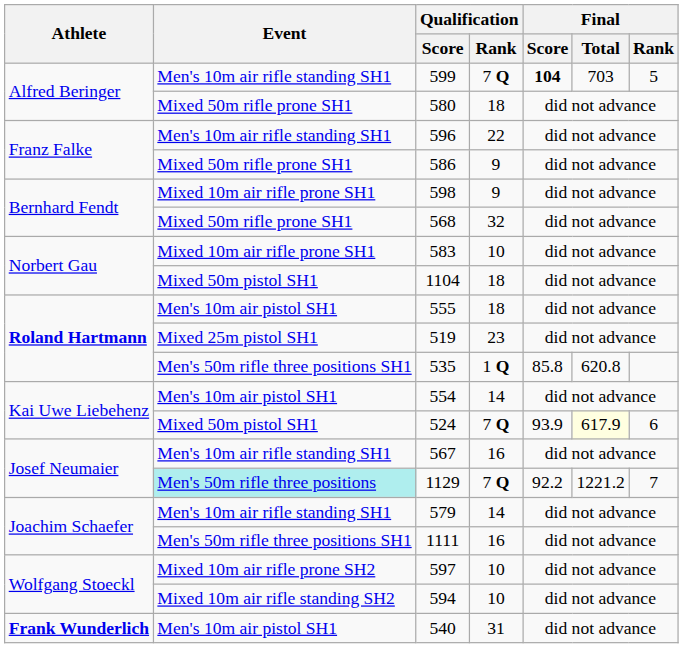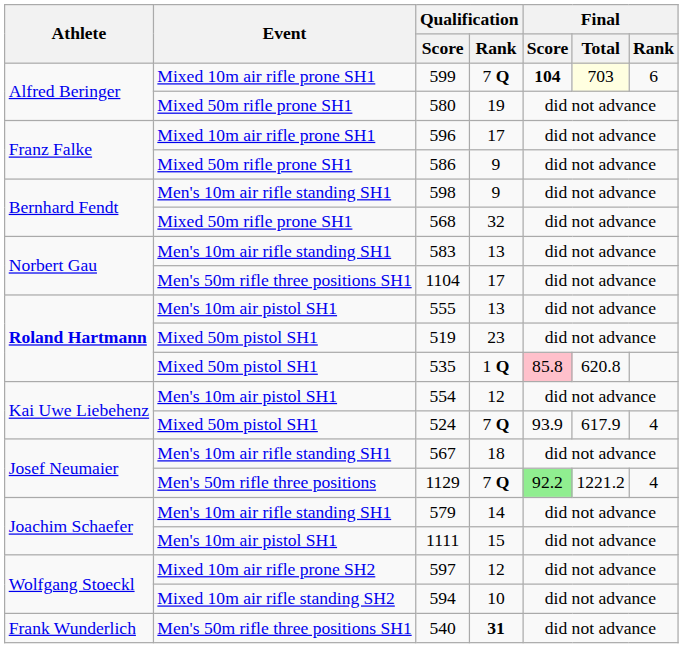599 | Event: Men's 10m air rifle standing SH1 -> Mixed 10m air rifle prone SH1
599 | Final / Total: no background -> lightyellow background
599 | Final / Rank: 5 -> 6
580 | Qualification / Rank: 18 -> 19
596 | Event: Men's 10m air rifle standing SH1 -> Mixed 10m air rifle prone SH1
596 | Qualification / Rank: 22 -> 17
598 | Event: Mixed 10m air rifle prone SH1 -> Men's 10m air rifle standing SH1
583 | Event: Mixed 10m air rifle prone SH1 -> Men's 10m air rifle standing SH1
583 | Qualification / Rank: 10 -> 13
1104 | Event: Mixed 50m pistol SH1 -> Men's 50m rifle three positions SH1
1104 | Qualification / Rank: 18 -> 17
555 | Qualification / Rank: 18 -> 13
519 | Event: Mixed 25m pistol SH1 -> Mixed 50m pistol SH1
535 | Event: Men's 50m rifle three positions SH1 -> Mixed 50m pistol SH1
535 | Final / Score: no background -> pink background
554 | Qualification / Rank: 14 -> 12
524 | Final / Total: lightyellow background -> no background
524 | Final / Rank: 6 -> 4
567 | Qualification / Rank: 16 -> 18
1129 | Event: paleturquoise background -> no background
1129 | Final / Score: no background -> lightgreen background
1129 | Final / Rank: 7 -> 4
1111 | Event: Men's 50m rifle three positions SH1 -> Men's 10m air pistol SH1
1111 | Qualification / Rank: 16 -> 15
597 | Qualification / Rank: 10 -> 12
540 | Athlete: bold -> normal
540 | Event: Men's 10m air pistol SH1 -> Men's 50m rifle three positions SH1
540 | Qualification / Rank: normal -> bold
